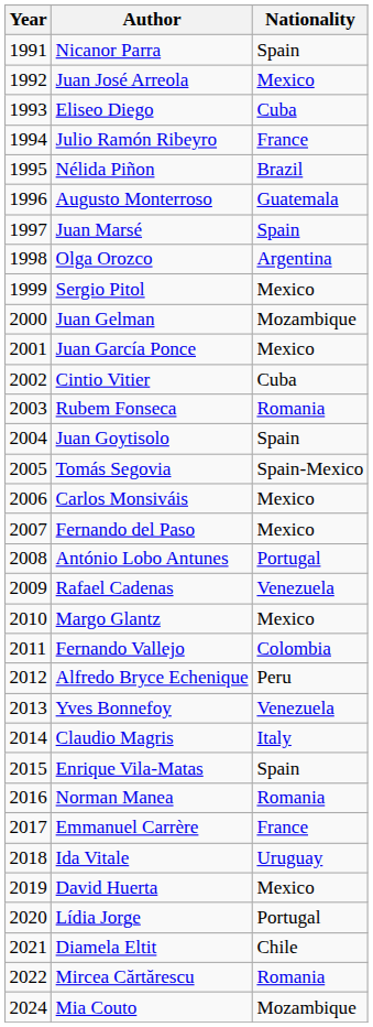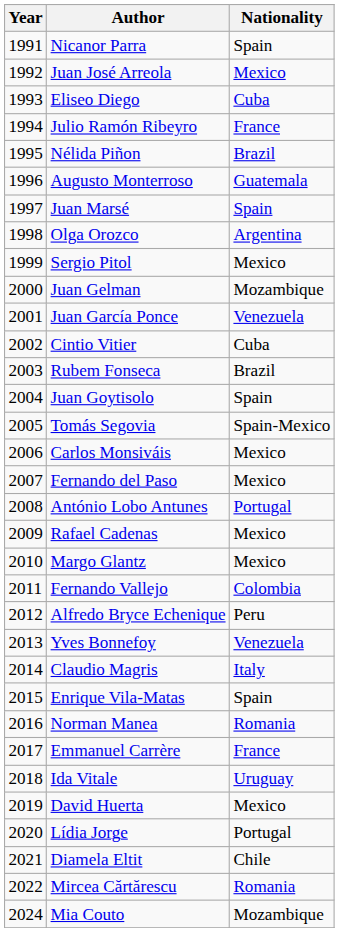Juan García Ponce | Nationality: Mexico -> Venezuela
Rubem Fonseca | Nationality: Romania -> Brazil
Rafael Cadenas | Nationality: Venezuela -> Mexico
